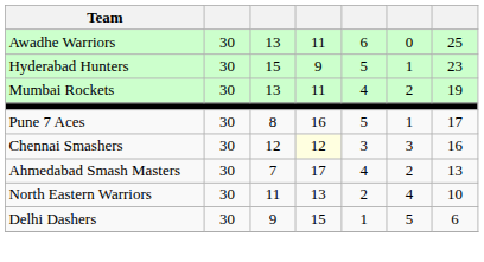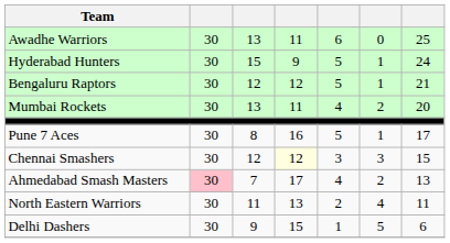Hyderabad Hunters | column 7: 23 -> 24
+ row: Bengaluru Raptors | 30 | 12 | 12 | 5 | 1 | 21
Mumbai Rockets | column 7: 19 -> 20
Chennai Smashers | column 7: 16 -> 15
Ahmedabad Smash Masters | column 2: no background -> pink background
North Eastern Warriors | column 7: 10 -> 11
